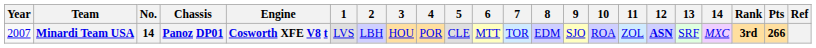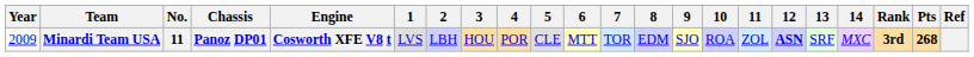Minardi Team USA | Year: 2007 -> 2009
Minardi Team USA | No.: 14 -> 11
Minardi Team USA | Pts: 266 -> 268
